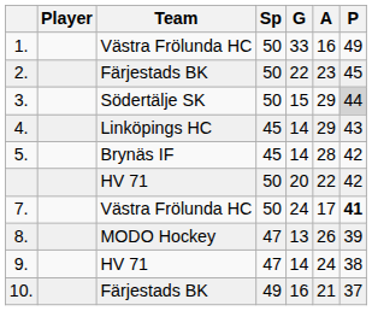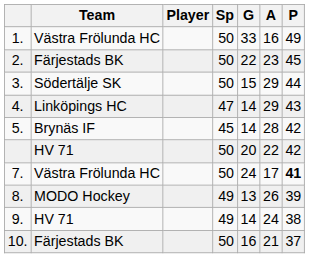columns swapped: Player <-> Team
3. | P: lightgrey background -> no background
4. | Sp: 45 -> 47
8. | Sp: 47 -> 49
9. | Sp: 47 -> 49
10. | Sp: 49 -> 50
